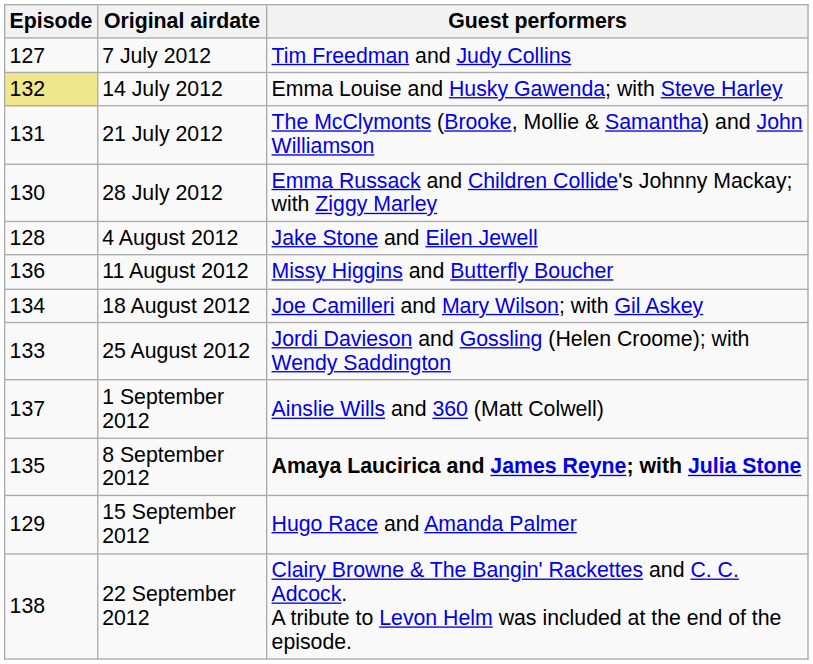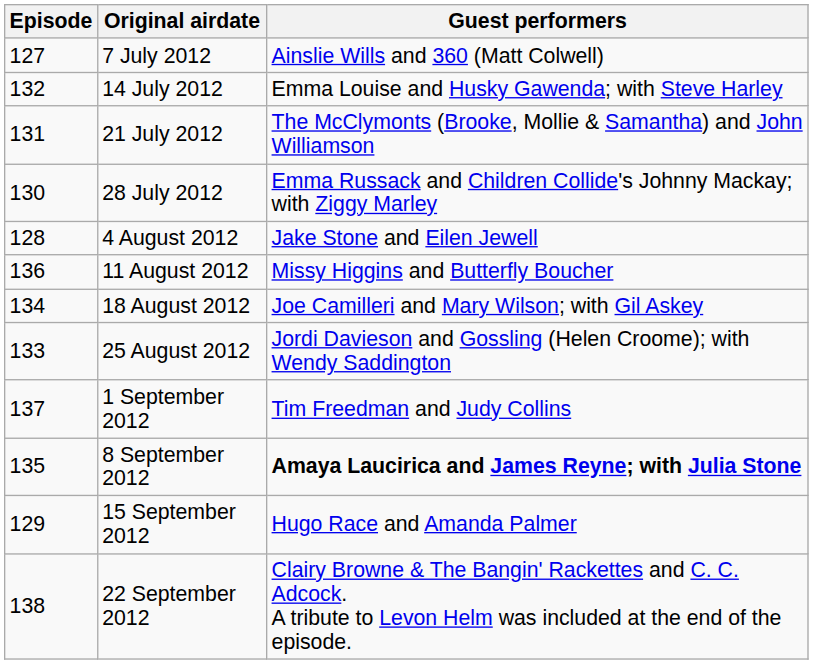7 July 2012 | Guest performers: Tim Freedman and Judy Collins -> Ainslie Wills and 360 (Matt Colwell)
14 July 2012 | Episode: khaki background -> no background
1 September 2012 | Guest performers: Ainslie Wills and 360 (Matt Colwell) -> Tim Freedman and Judy Collins
